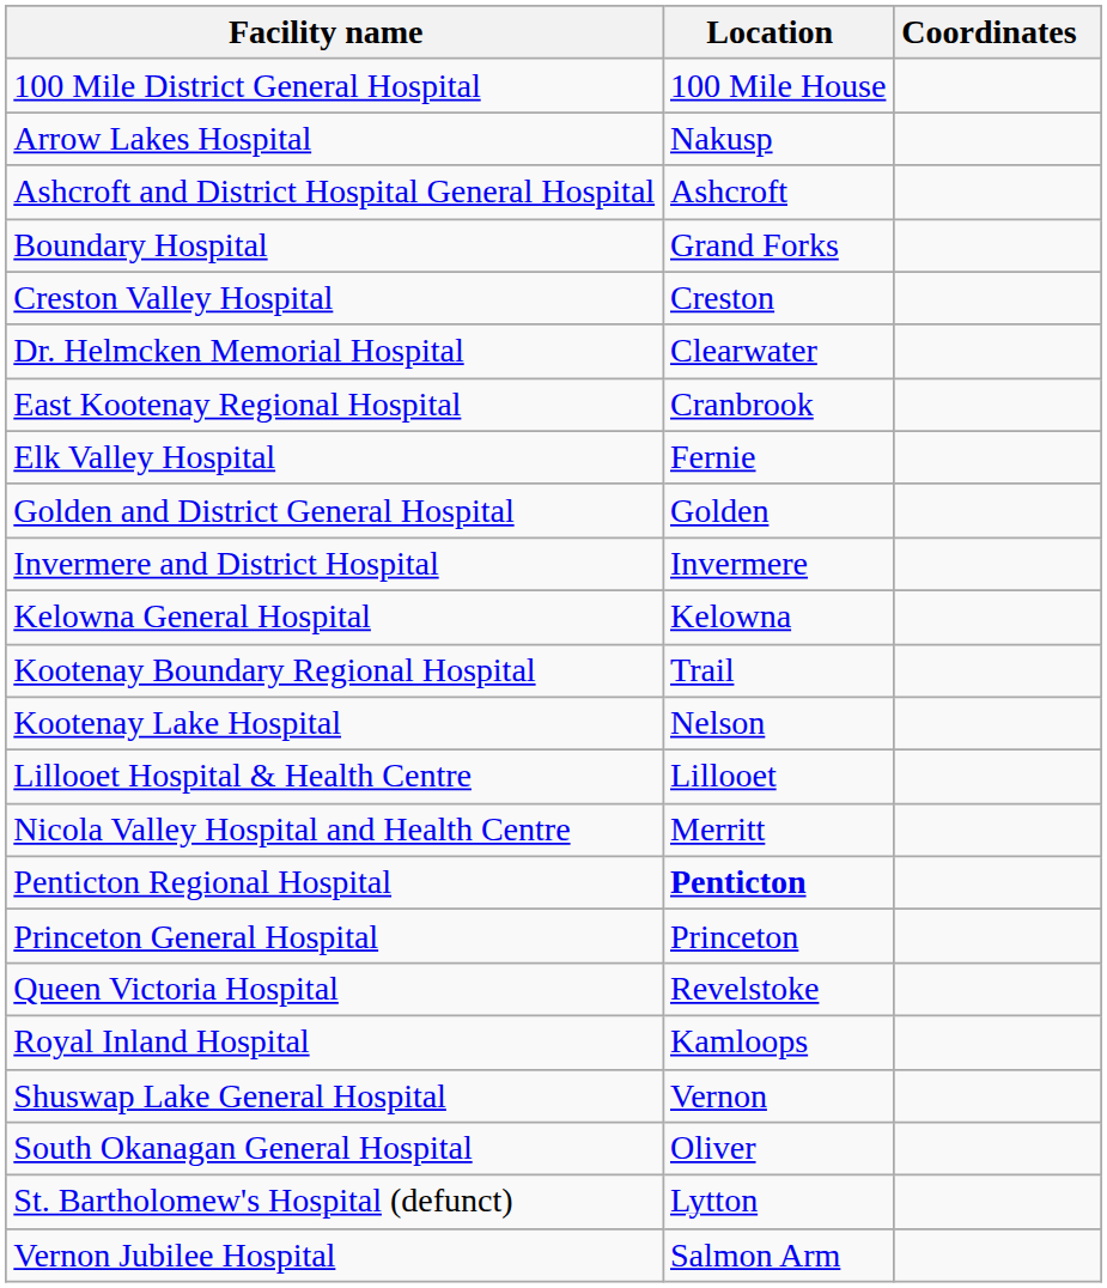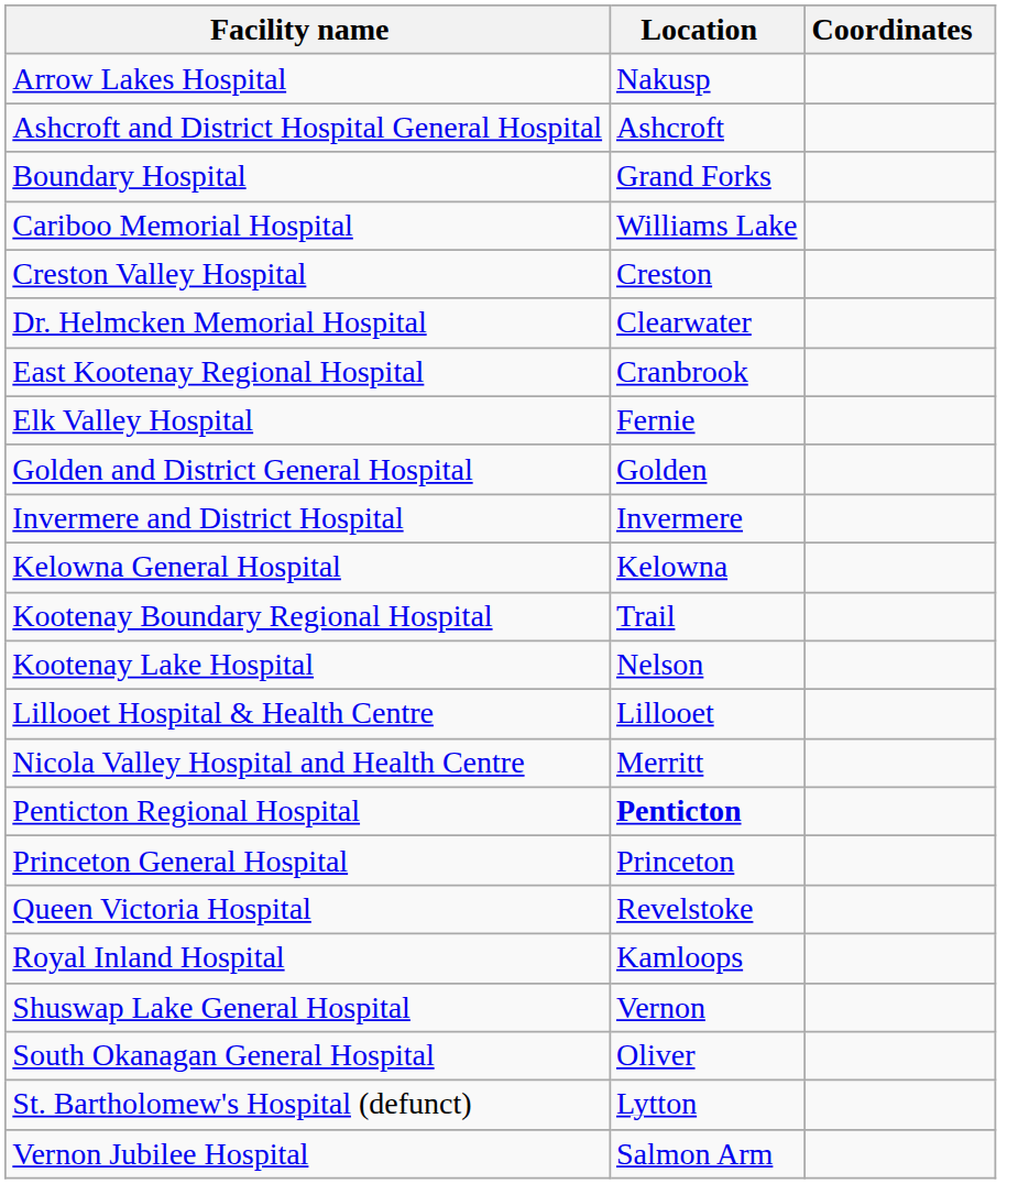- row: 100 Mile District General Hospital | 100 Mile House
+ row: Cariboo Memorial Hospital | Williams Lake
